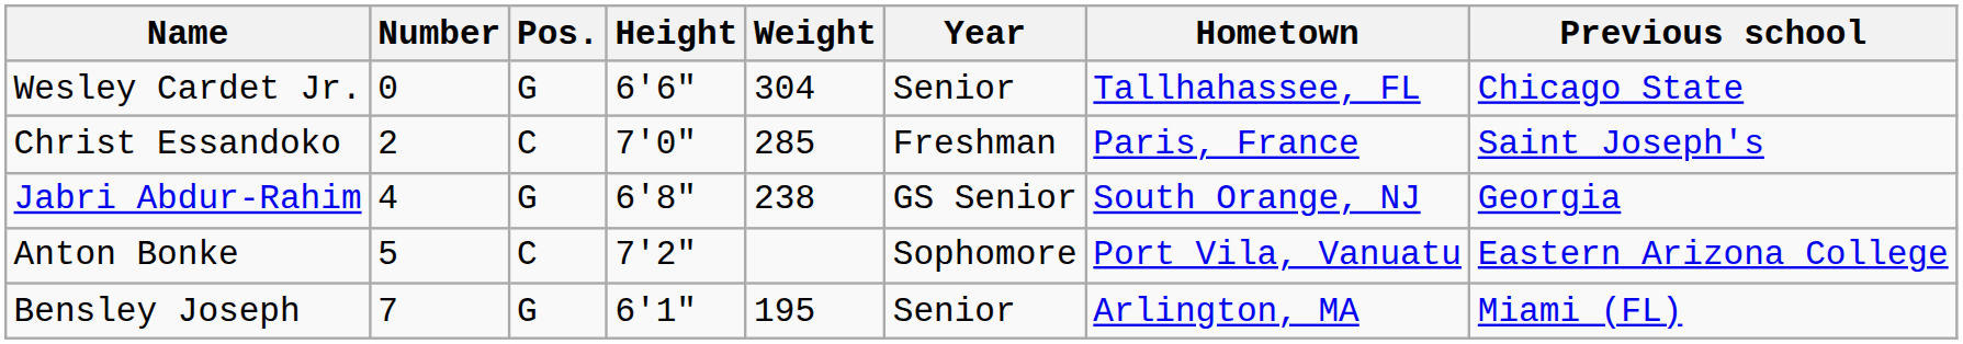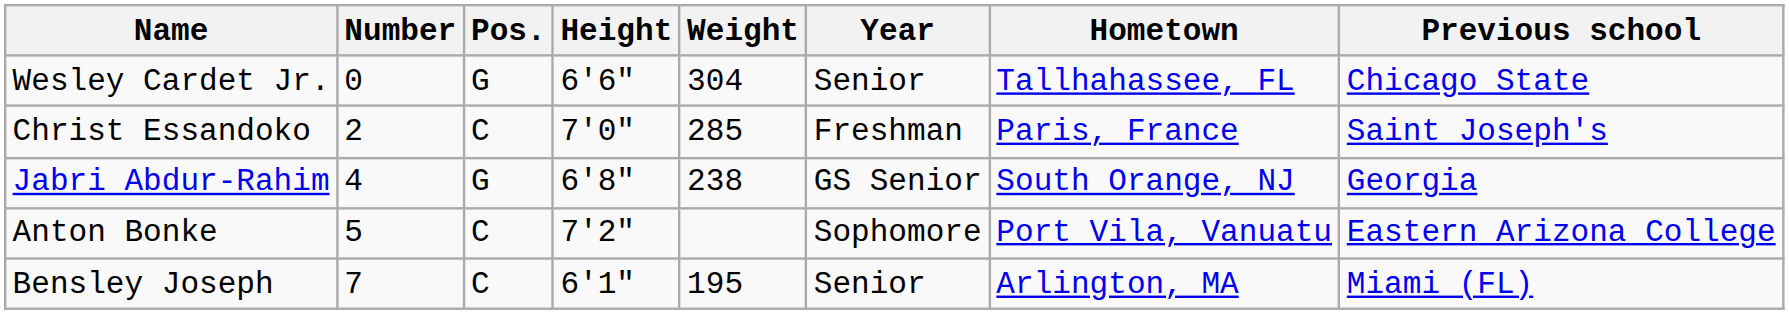Bensley Joseph | Pos.: G -> C
